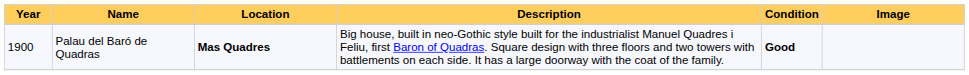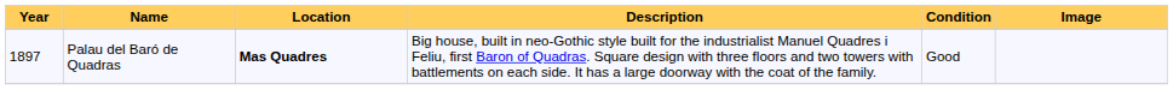Palau del Baró de Quadras | Year: 1900 -> 1897
Palau del Baró de Quadras | Condition: bold -> normal
